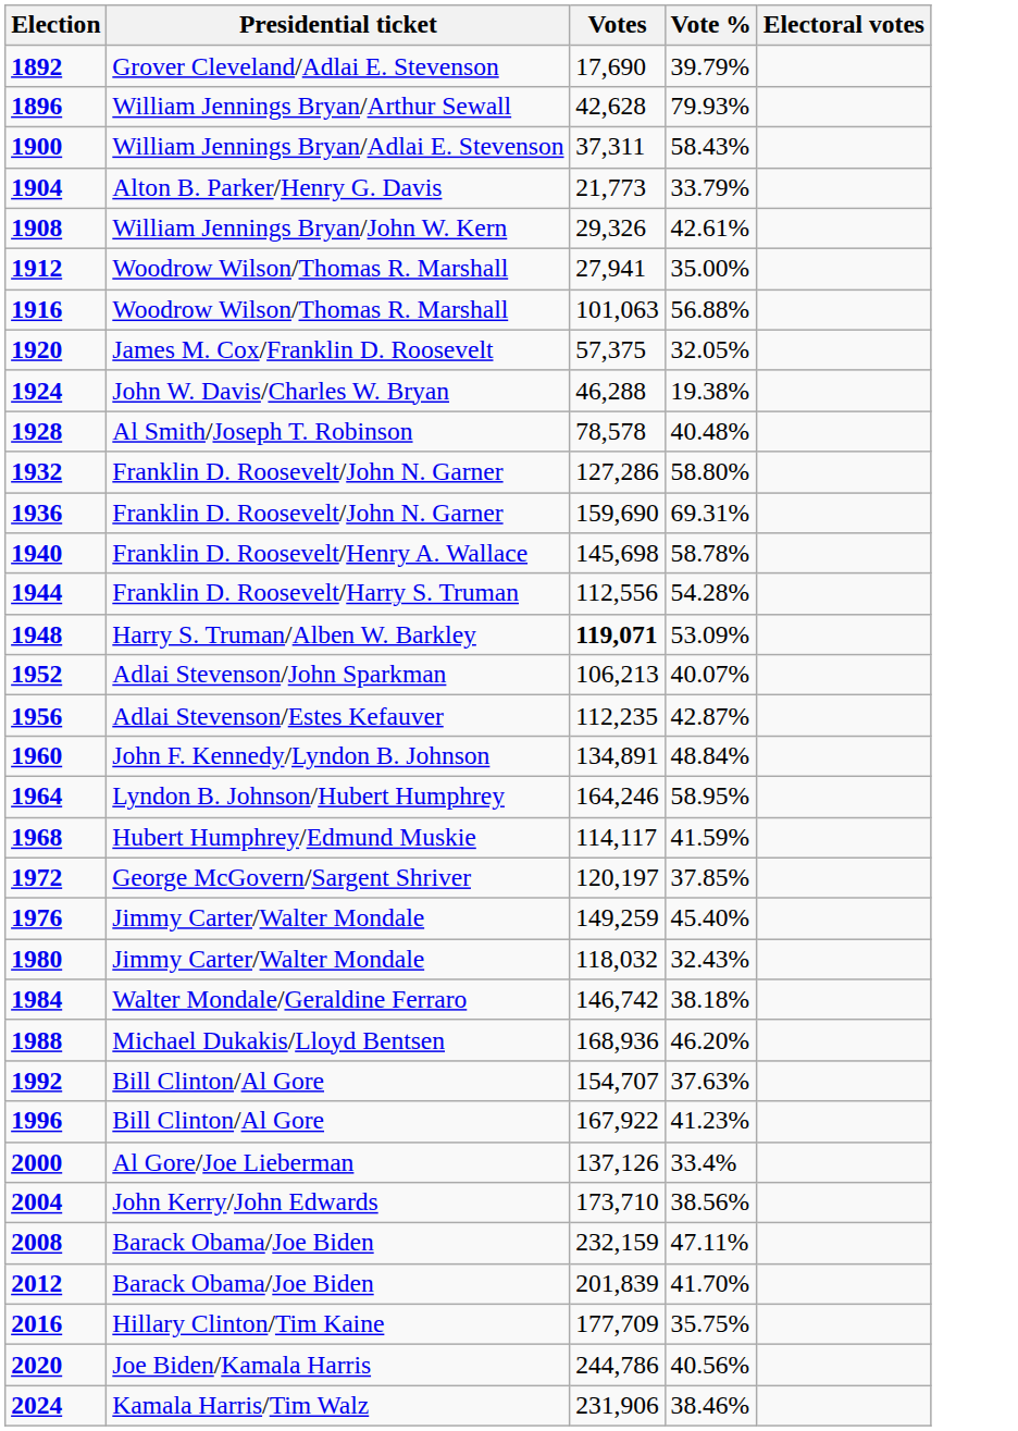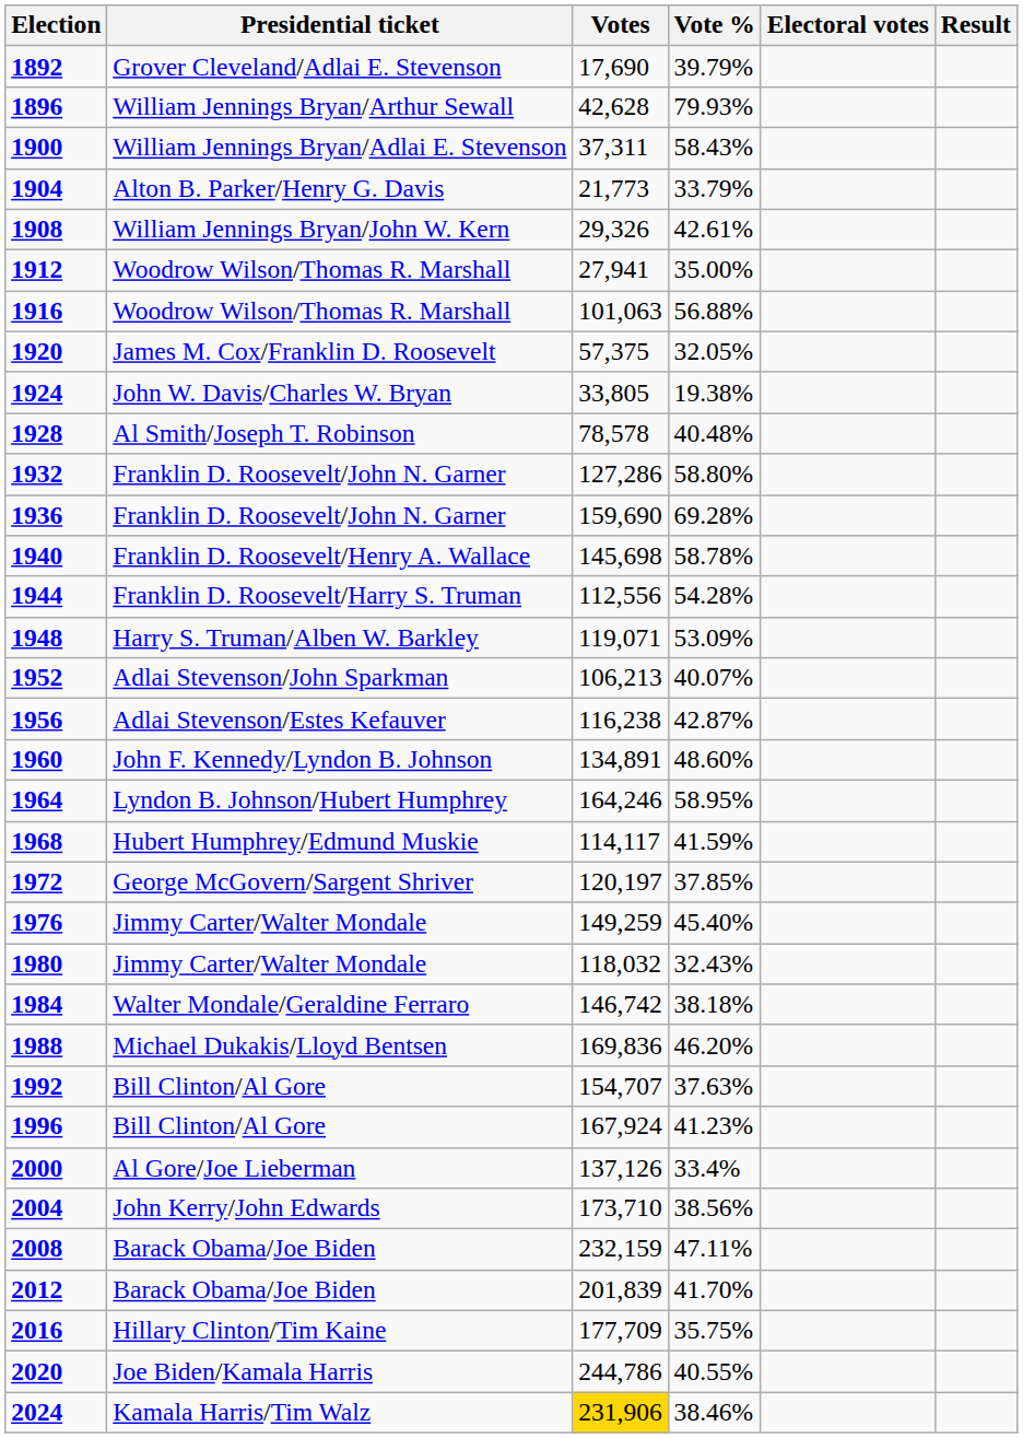+ column: Result
1924 | Votes: 46,288 -> 33,805
1936 | Vote %: 69.31% -> 69.28%
1948 | Votes: bold -> normal
1956 | Votes: 112,235 -> 116,238
1960 | Vote %: 48.84% -> 48.60%
1988 | Votes: 168,936 -> 169,836
1996 | Votes: 167,922 -> 167,924
2020 | Vote %: 40.56% -> 40.55%
2024 | Votes: no background -> gold background
